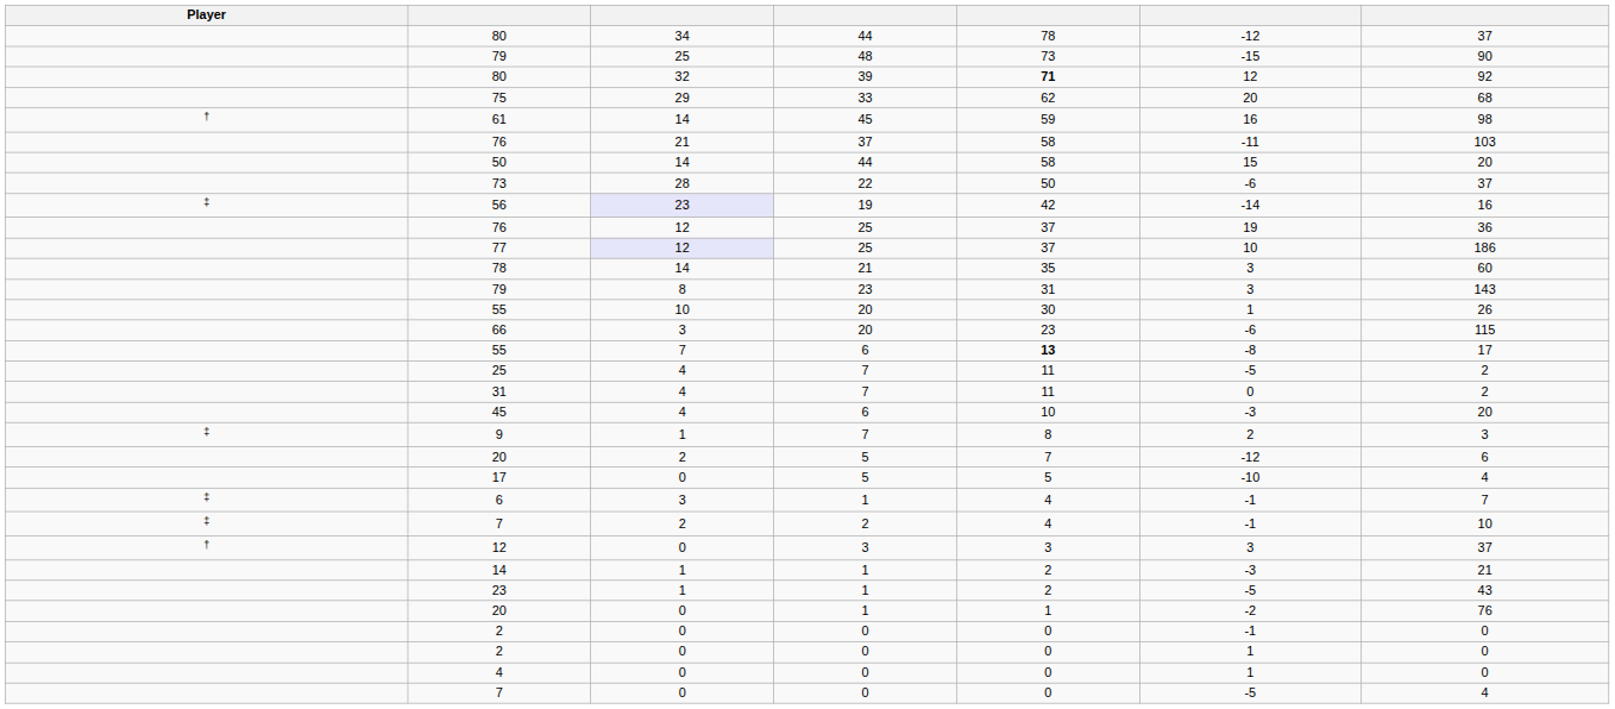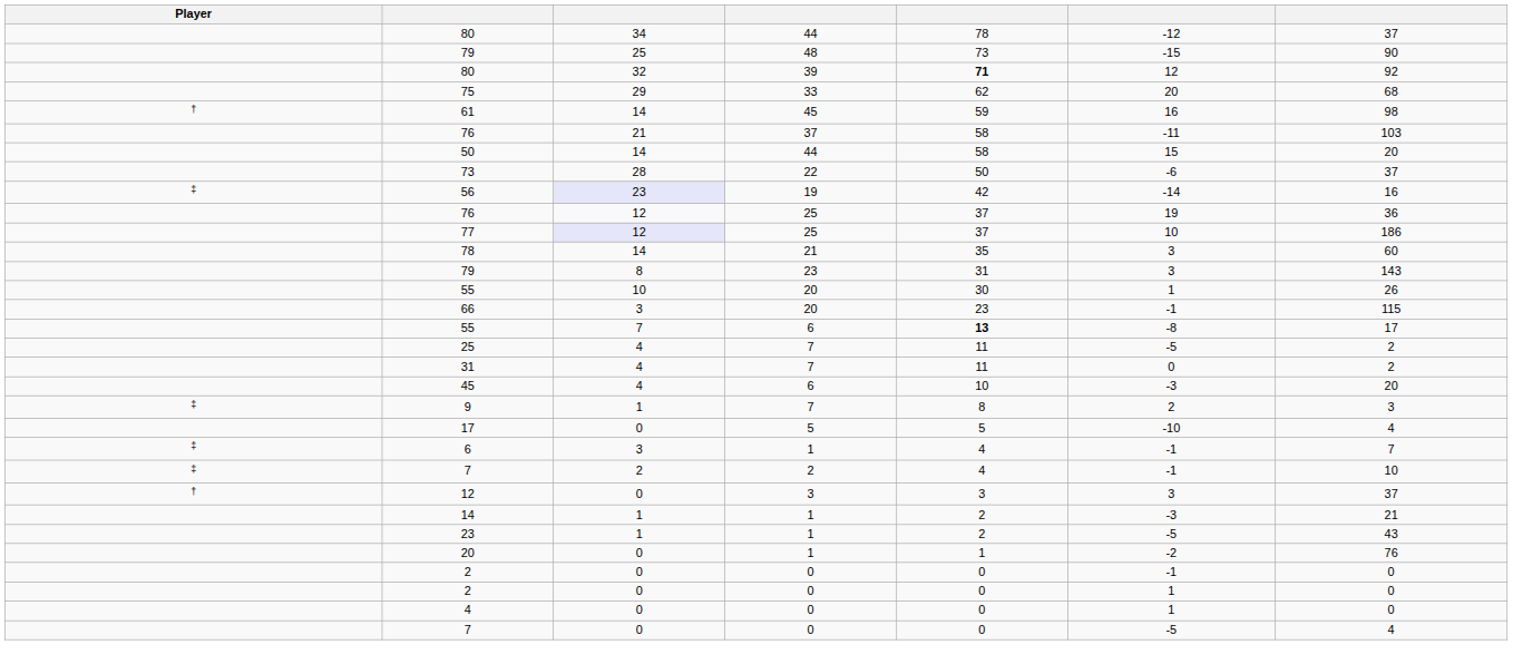66 | column 6: -6 -> -1
- row: 20 | 2 | 5 | 7 | -12 | 6
